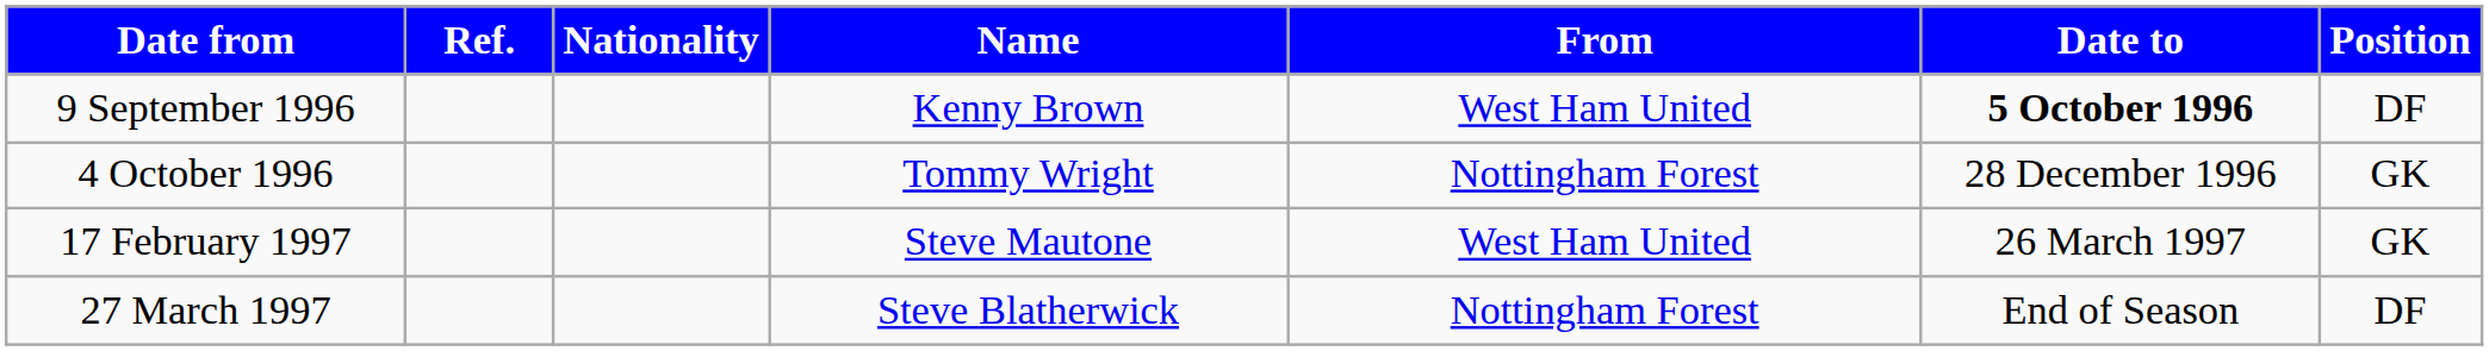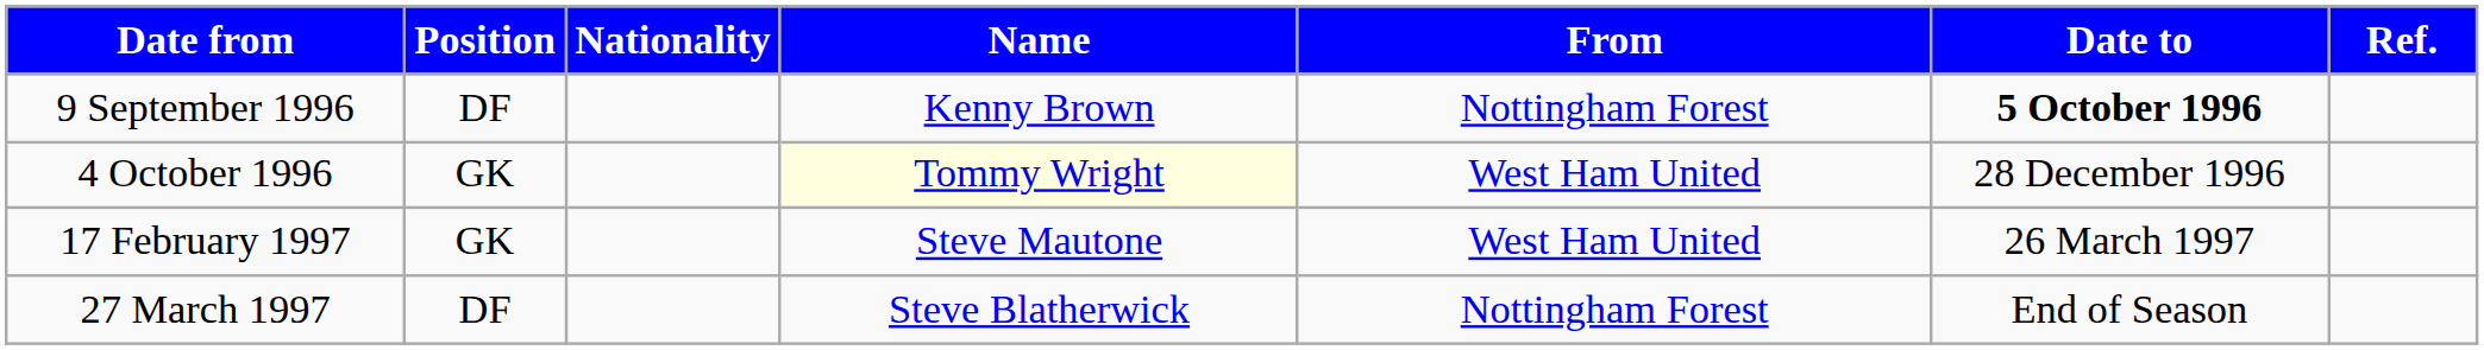columns swapped: Position <-> Ref.
9 September 1996 | From: West Ham United -> Nottingham Forest
4 October 1996 | Name: no background -> lightyellow background
4 October 1996 | From: Nottingham Forest -> West Ham United
